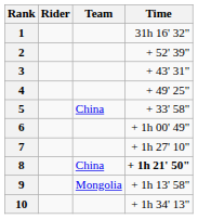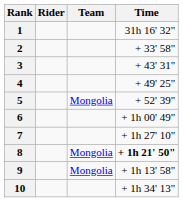2 | Time: + 52' 39" -> + 33' 58"
5 | Team: China -> Mongolia
5 | Time: + 33' 58" -> + 52' 39"
8 | Team: China -> Mongolia
